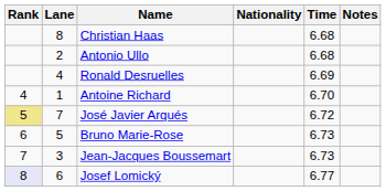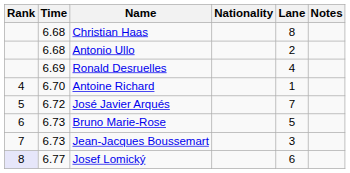columns swapped: Lane <-> Time
José Javier Arqués | Rank: khaki background -> no background
